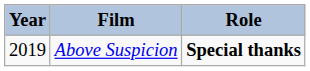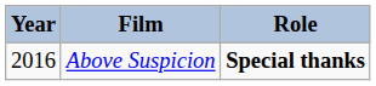Above Suspicion | Year: 2019 -> 2016
